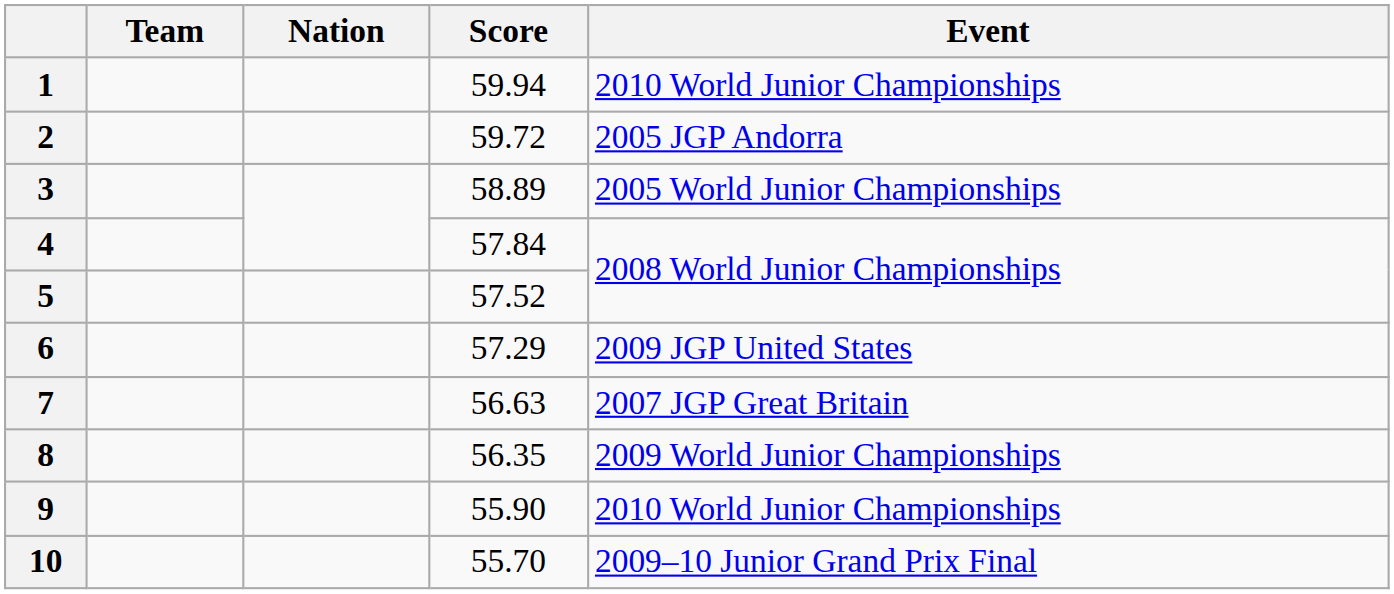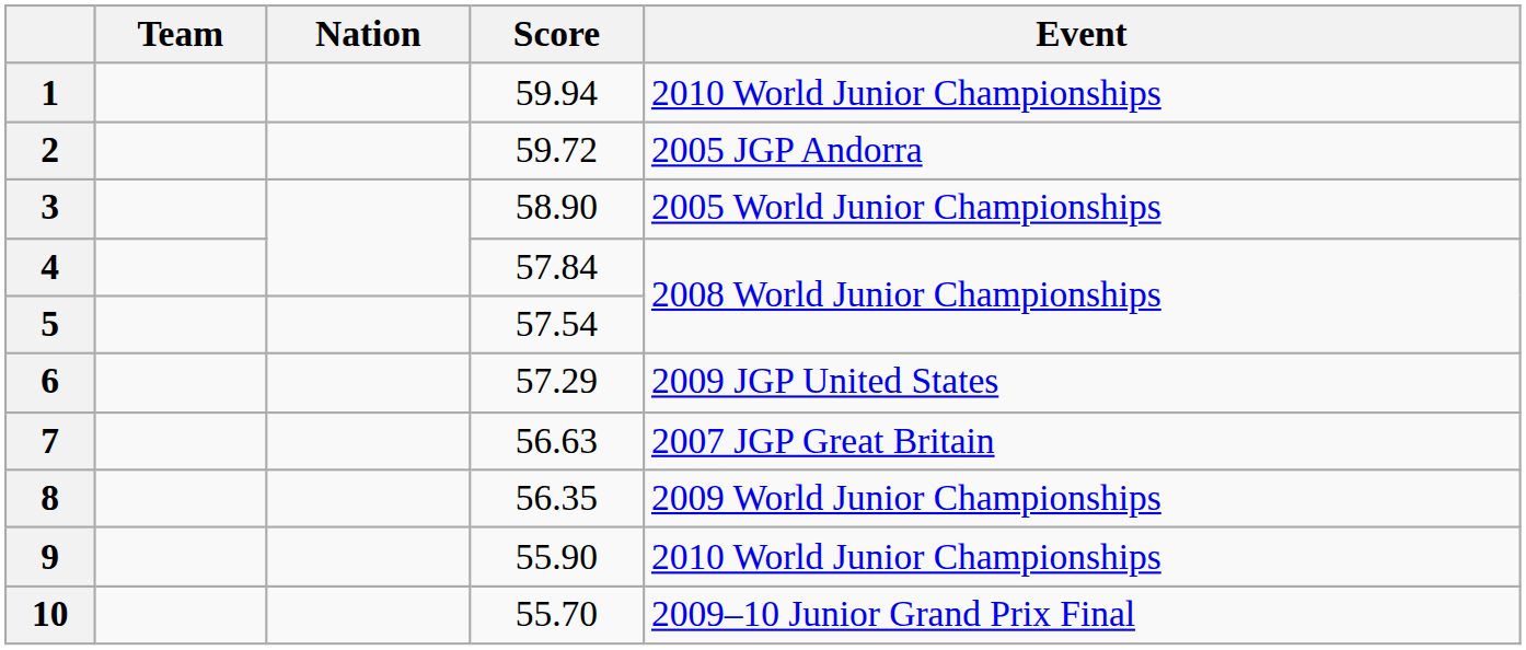3 | Score: 58.89 -> 58.90
5 | Score: 57.52 -> 57.54
